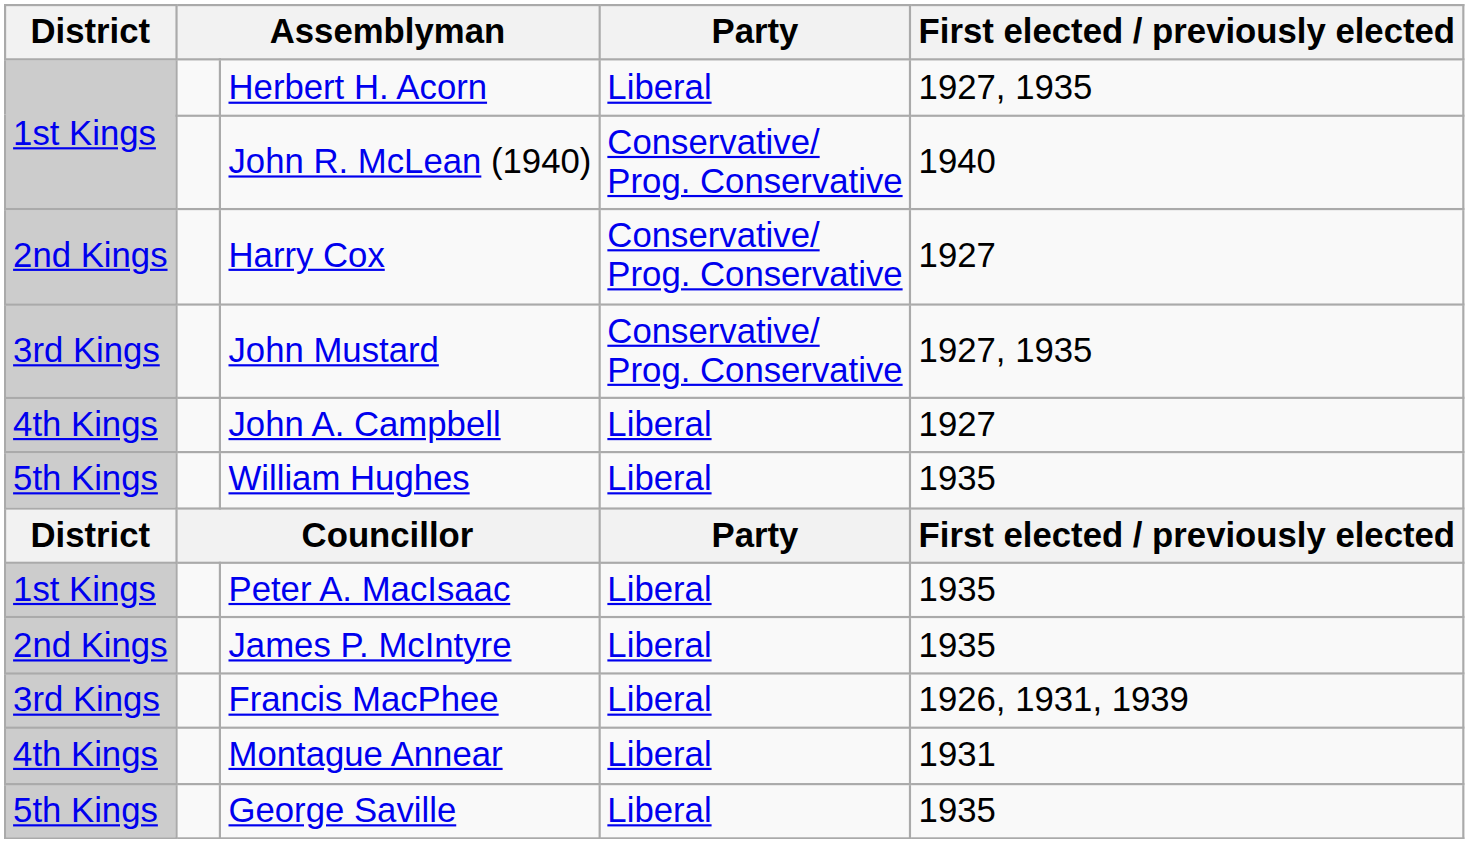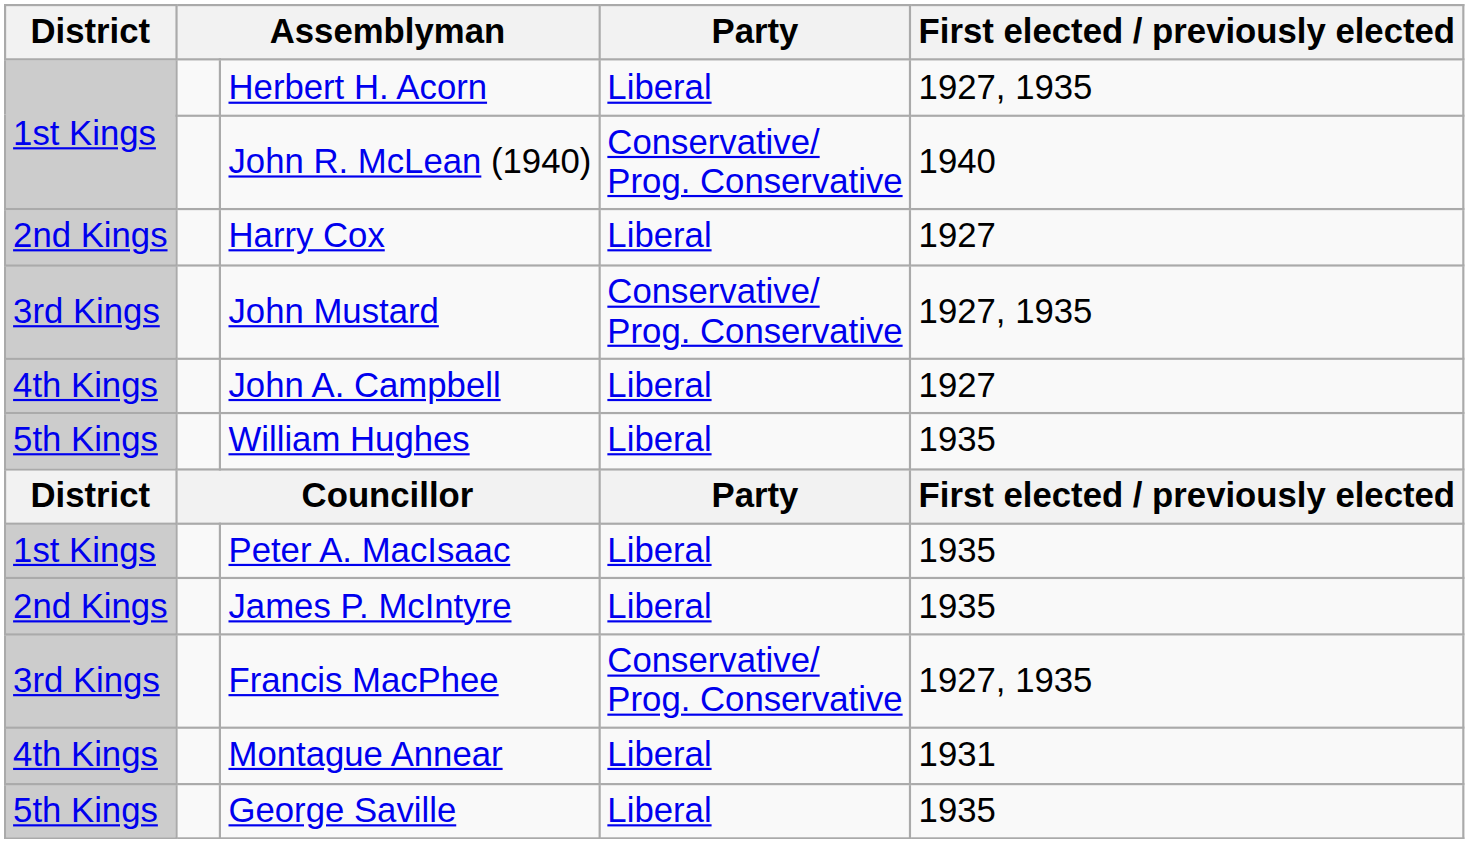Harry Cox | Party: Conservative/ Prog. Conservative -> Liberal
Francis MacPhee | Party: Liberal -> Conservative/ Prog. Conservative
Francis MacPhee | First elected / previously elected: 1926, 1931, 1939 -> 1927, 1935
